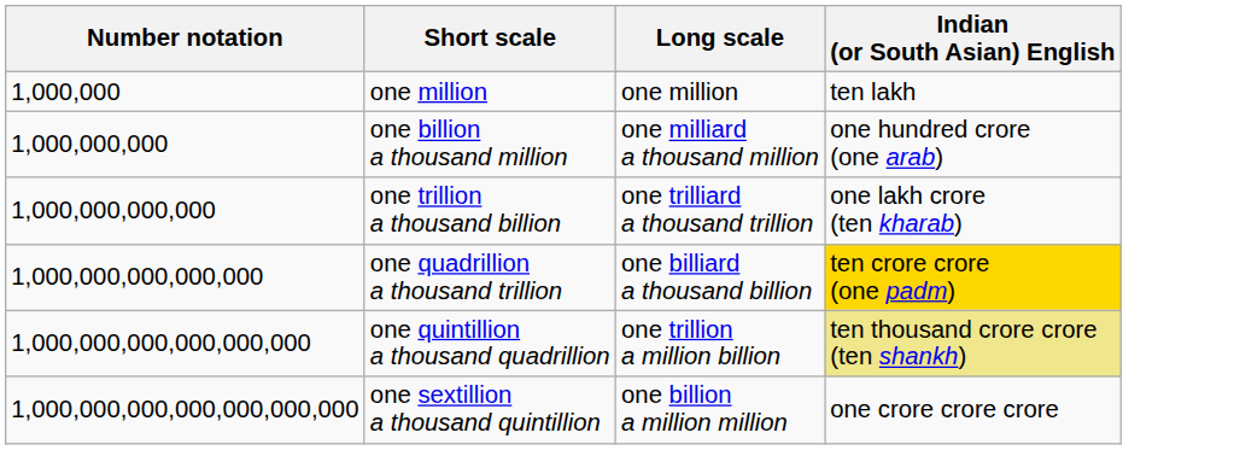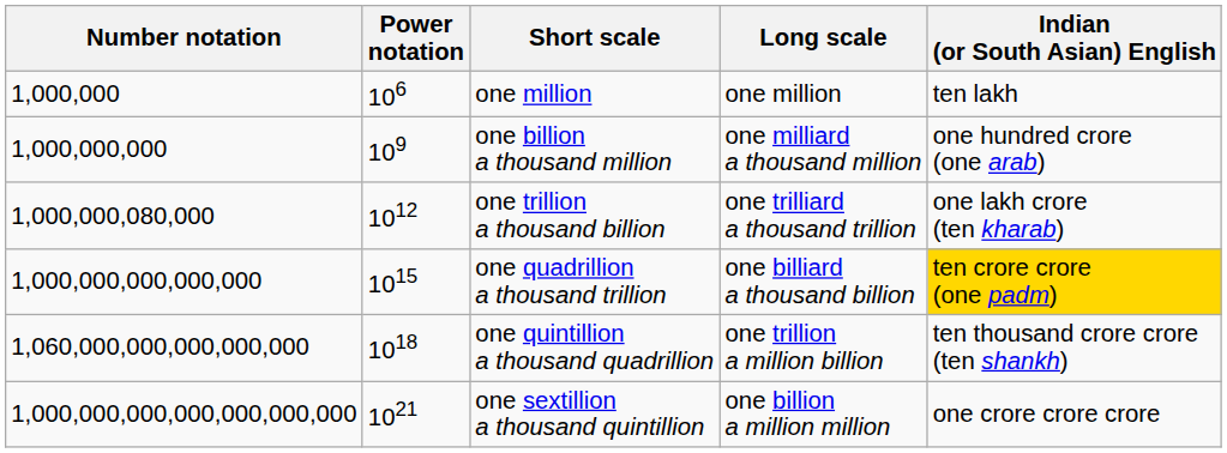+ column: Power notation | 106 | 109 | 1012 | 1015 | 1018 | 1021
one trillion a thousand billion | Number notation: 1,000,000,000,000 -> 1,000,000,080,000
one quintillion a thousand quadrillion | Number notation: 1,000,000,000,000,000,000 -> 1,060,000,000,000,000,000
one quintillion a thousand quadrillion | Indian (or South Asian) English: khaki background -> no background
